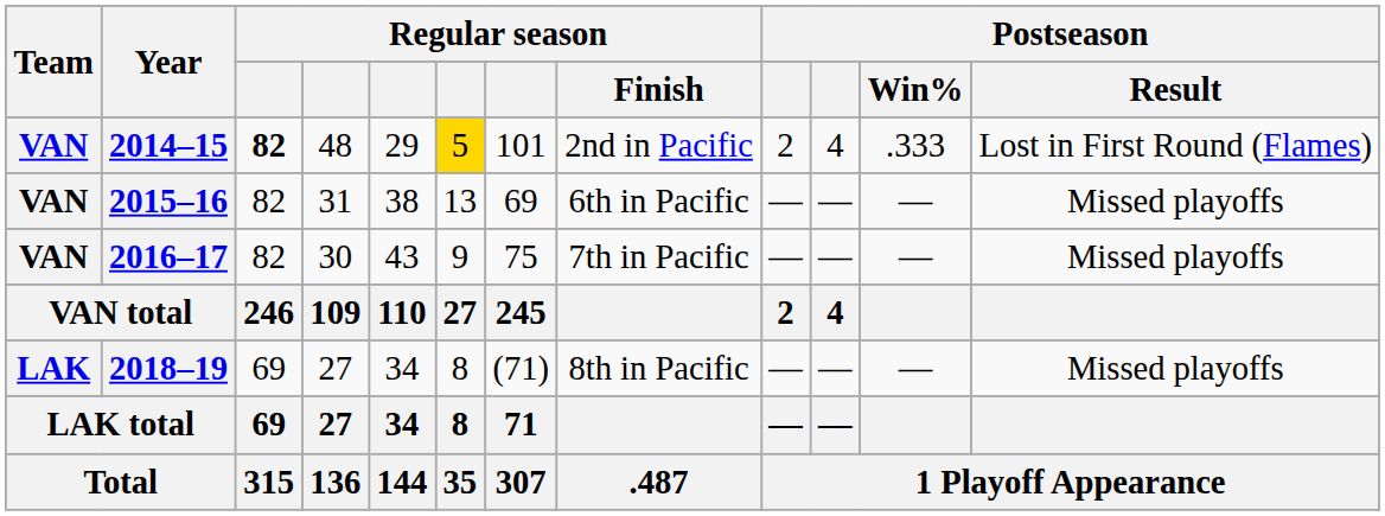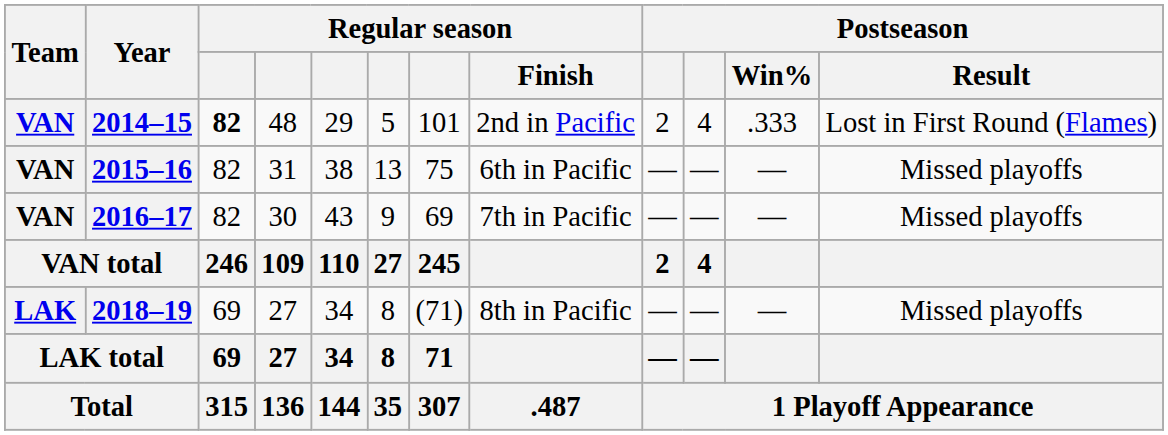2014–15 | column 6: gold background -> no background
2015–16 | column 7: 69 -> 75
2016–17 | column 7: 75 -> 69
